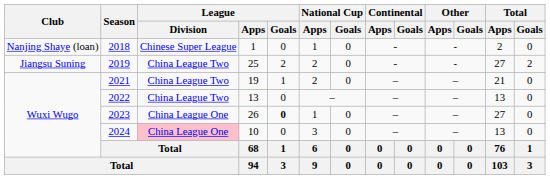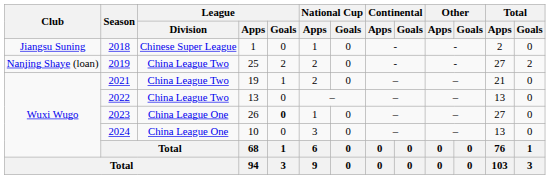2018 | Club: Nanjing Shaye (loan) -> Jiangsu Suning
2019 | Club: Jiangsu Suning -> Nanjing Shaye (loan)
2024 | League / Division: pink background -> no background
